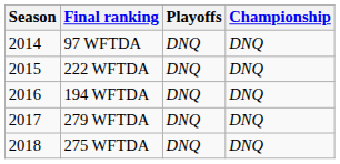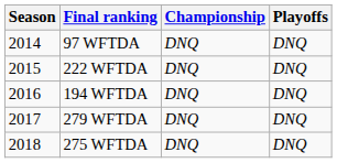columns swapped: Playoffs <-> Championship
